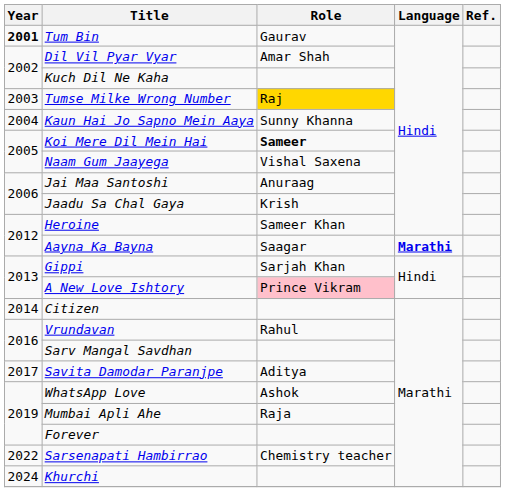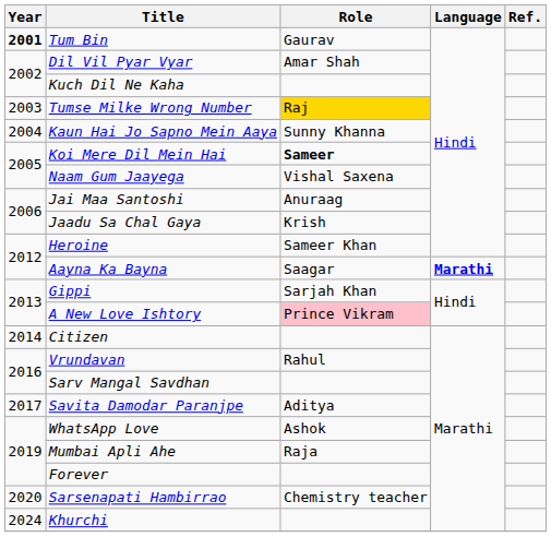Sarsenapati Hambirrao | Year: 2022 -> 2020
